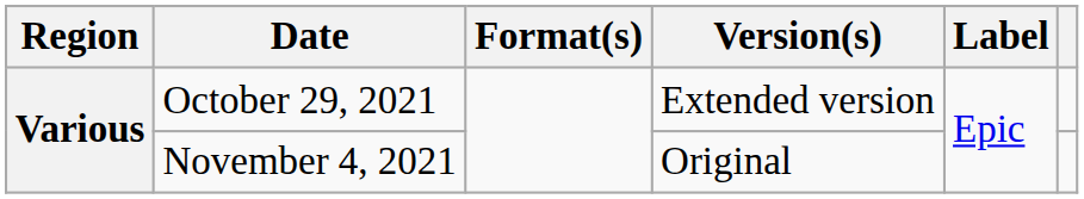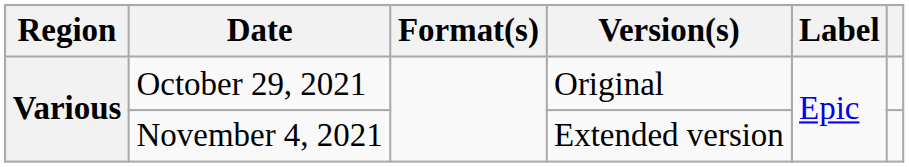October 29, 2021 | Version(s): Extended version -> Original
November 4, 2021 | Version(s): Original -> Extended version
